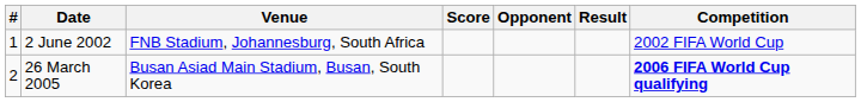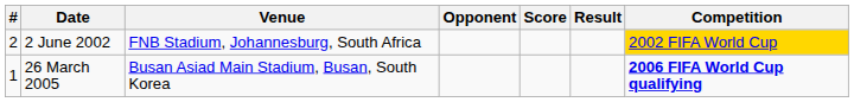columns swapped: Opponent <-> Score
2 June 2002 | #: 1 -> 2
2 June 2002 | Competition: no background -> gold background
26 March 2005 | #: 2 -> 1
